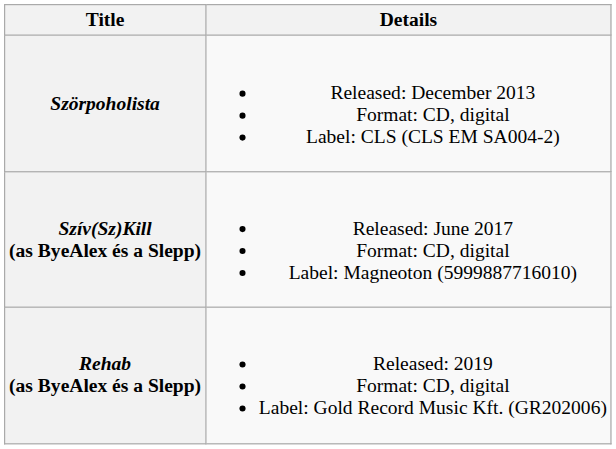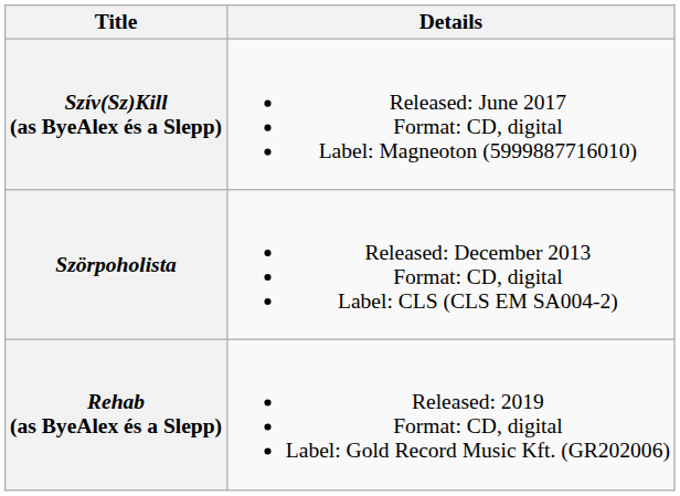rows swapped: Szörpoholista <-> Szív(Sz)Kill (as ByeAlex és a Slepp)
